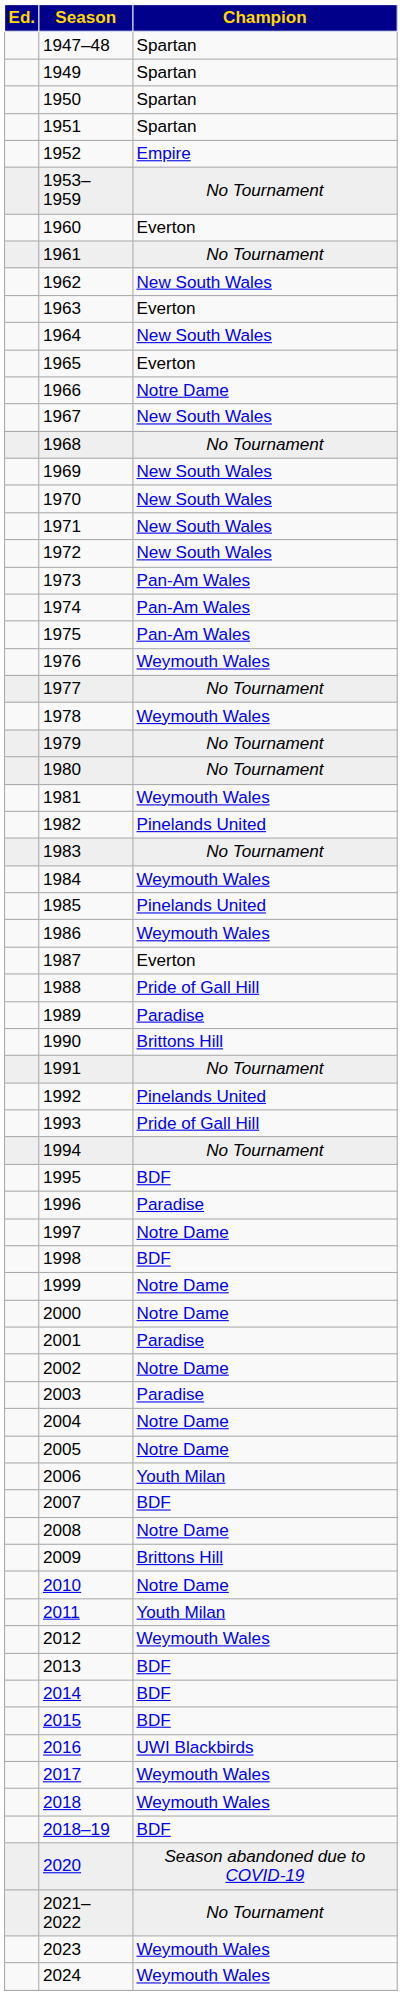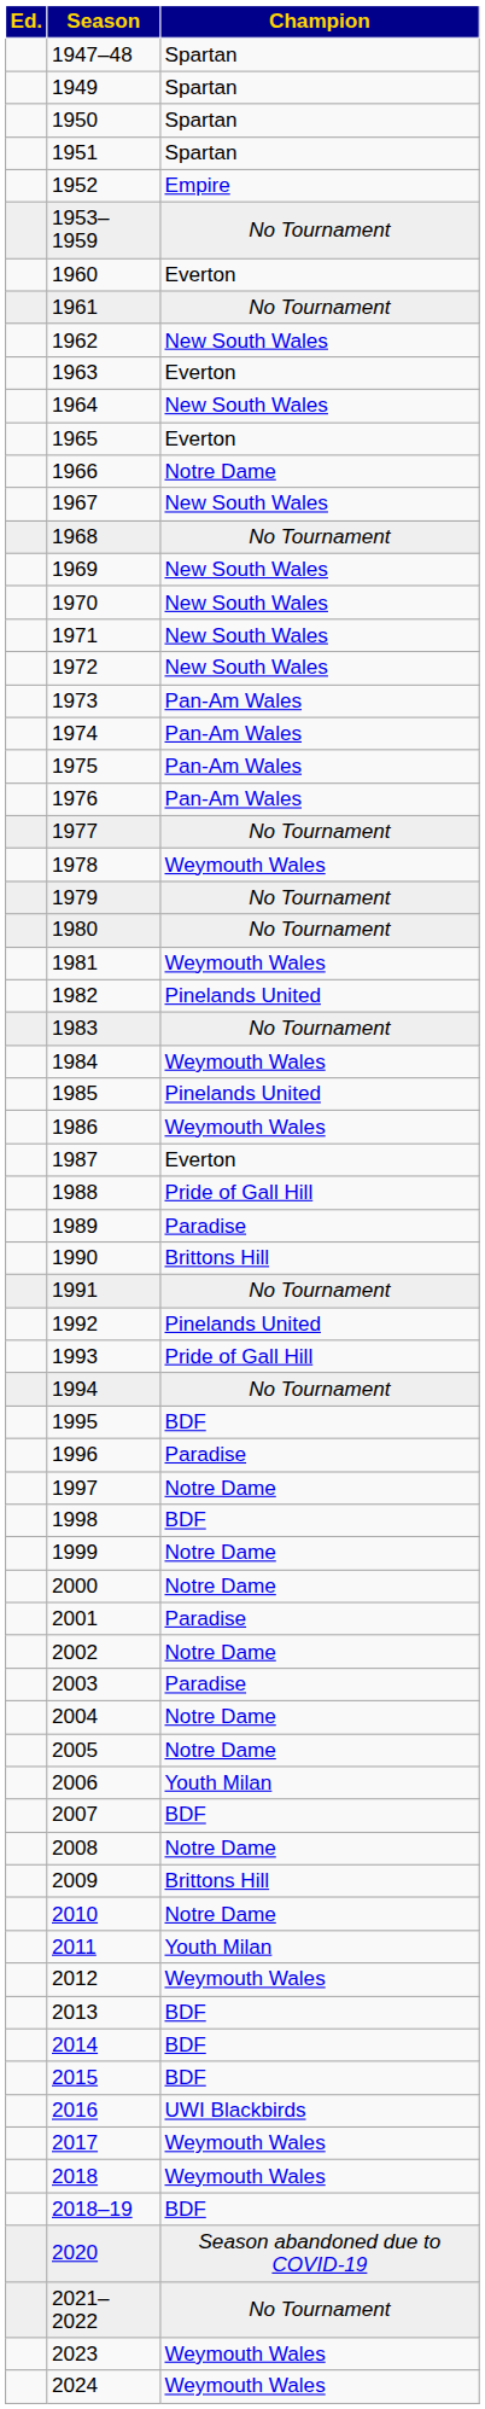1976 | Champion: Weymouth Wales -> Pan-Am Wales
